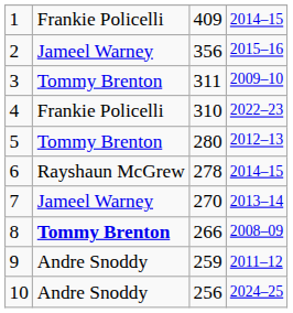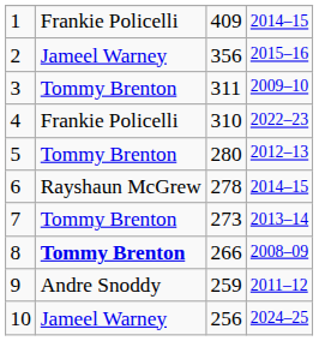7 | column 2: Jameel Warney -> Tommy Brenton
7 | column 3: 270 -> 273
10 | column 2: Andre Snoddy -> Jameel Warney
